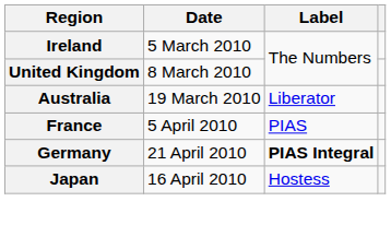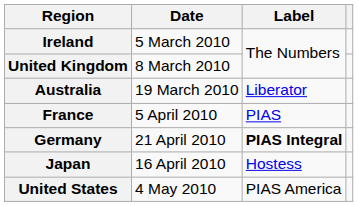+ row: United States | 4 May 2010 | PIAS America
